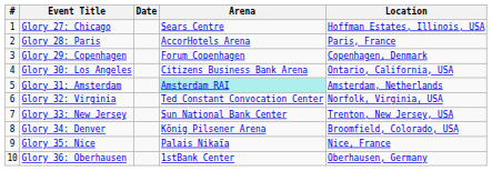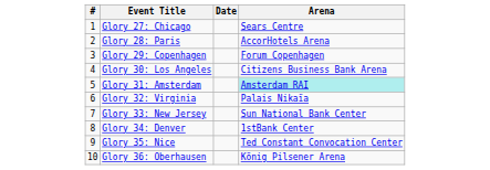- column: Location | Hoffman Estates, Illinois, USA | Paris, France | Copenhagen, Denmark | Ontario, California, USA | Amsterdam, Netherlands | Norfolk, Virginia, USA | Trenton, New Jersey, USA | Broomfield, Colorado, USA | Nice, France | Oberhausen, Germany
Glory 32: Virginia | Arena: Ted Constant Convocation Center -> Palais Nikaïa
Glory 34: Denver | Arena: König Pilsener Arena -> 1stBank Center
Glory 35: Nice | Arena: Palais Nikaïa -> Ted Constant Convocation Center
Glory 36: Oberhausen | Arena: 1stBank Center -> König Pilsener Arena
